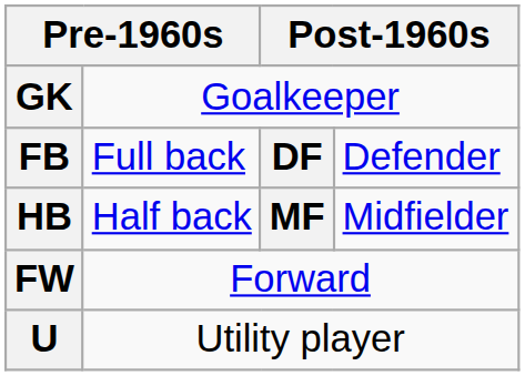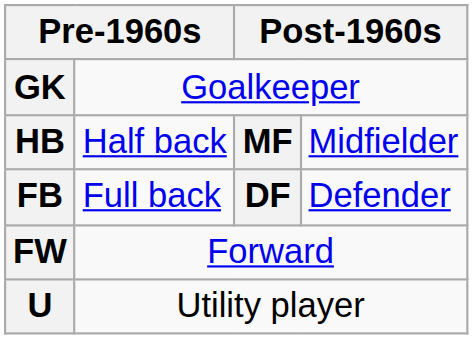rows swapped: FB <-> HB
